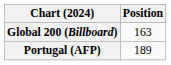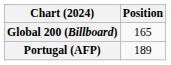Global 200 (Billboard) | Position: 163 -> 165
